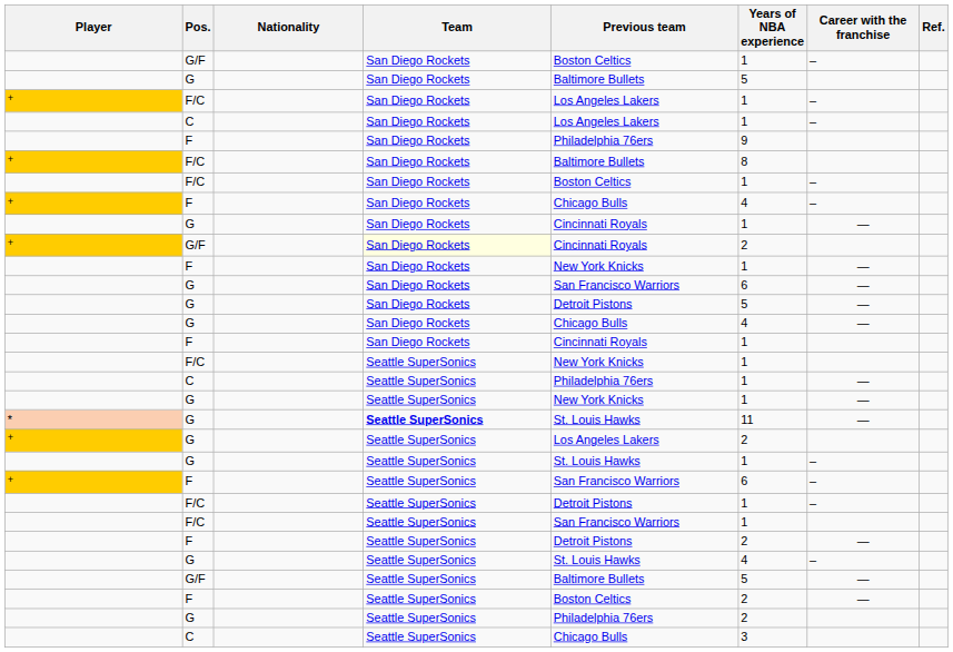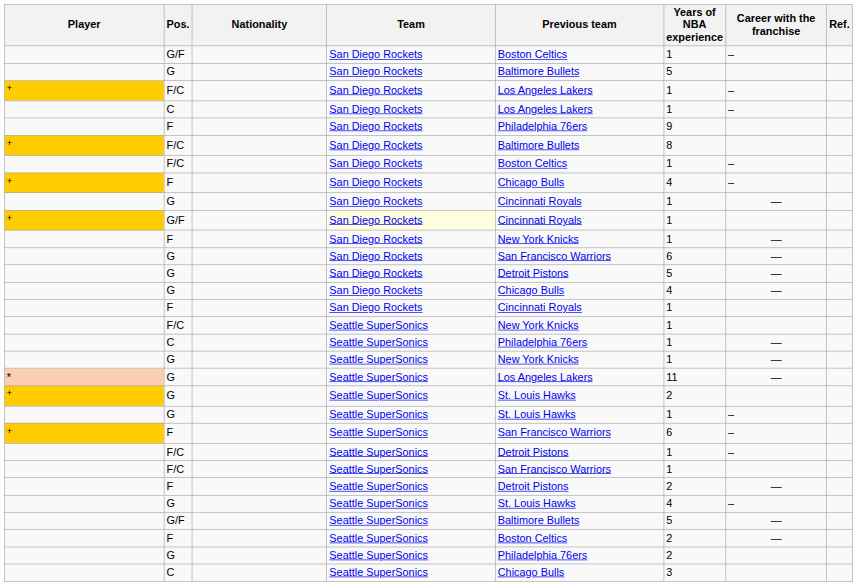+ / G/F | Years of NBA experience: 2 -> 1
* / G | Team: bold -> normal
* / G | Previous team: St. Louis Hawks -> Los Angeles Lakers
+ / G | Previous team: Los Angeles Lakers -> St. Louis Hawks
